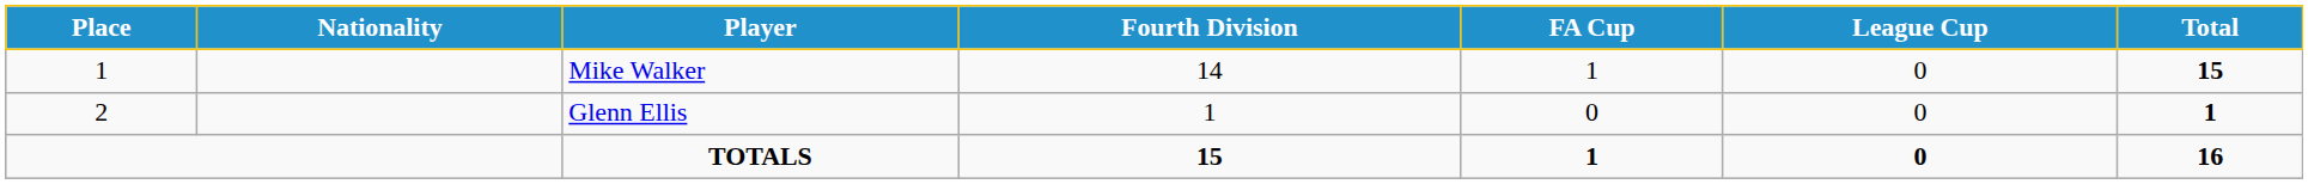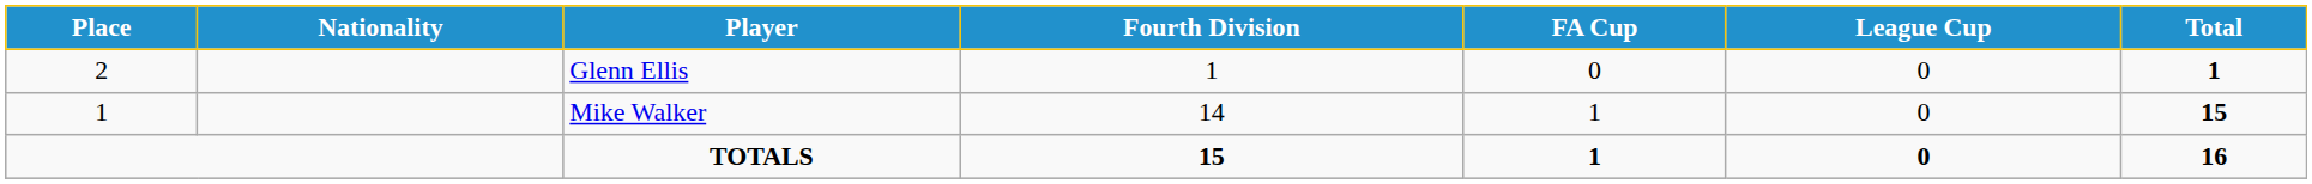rows swapped: Mike Walker <-> Glenn Ellis
